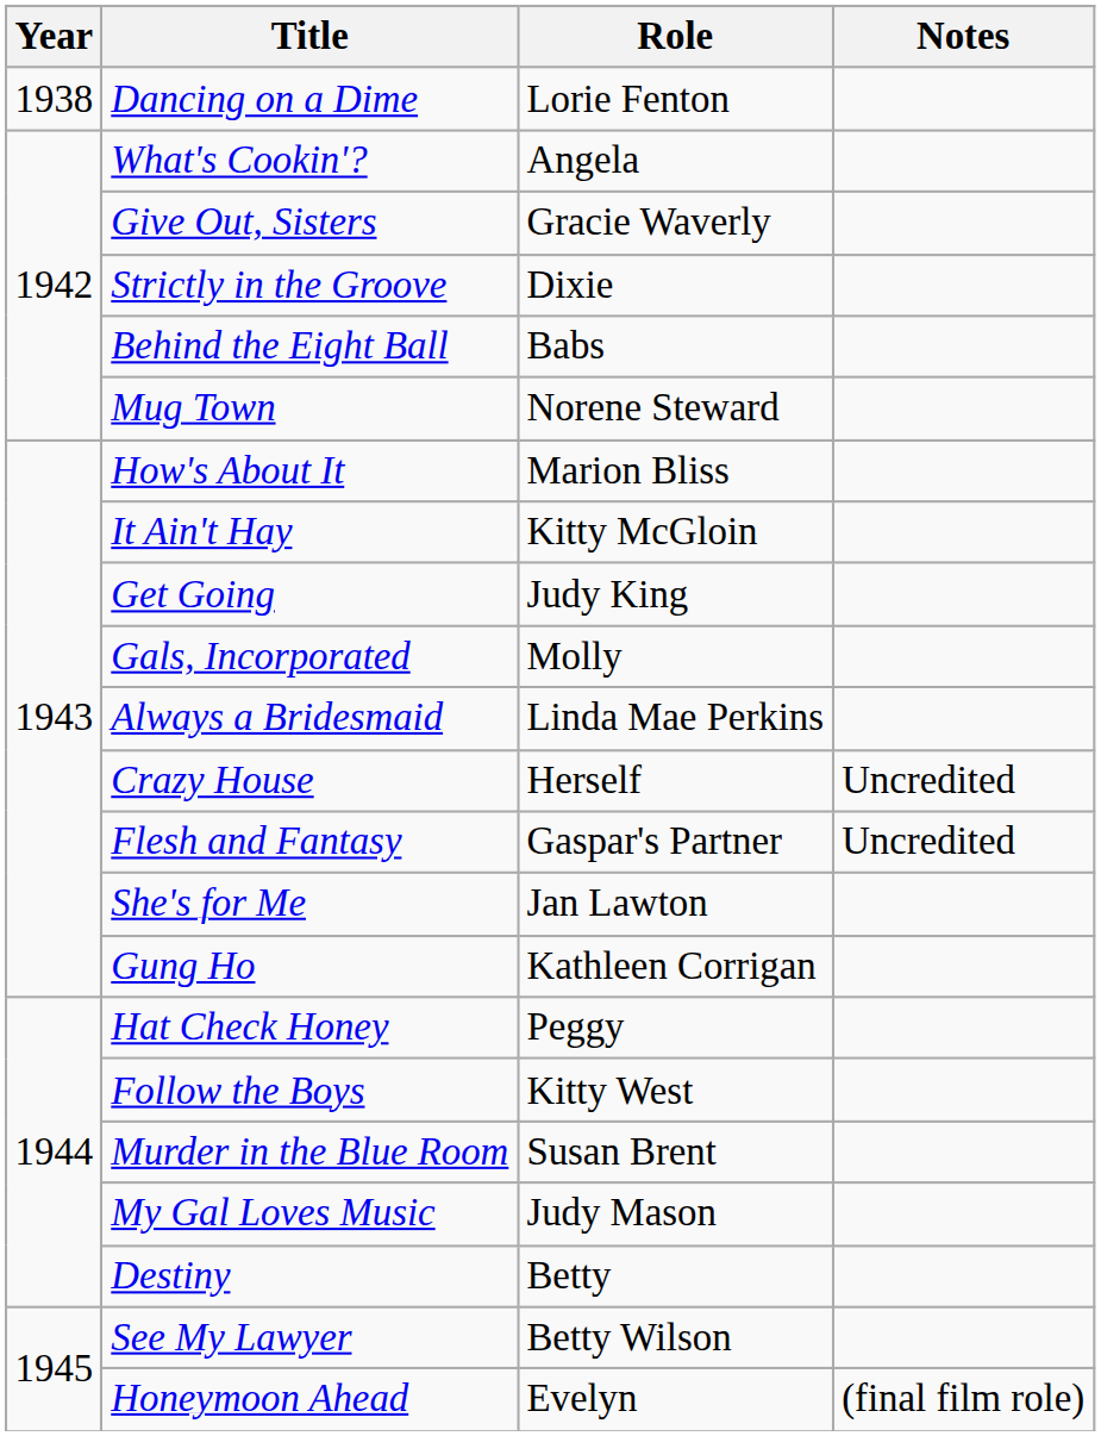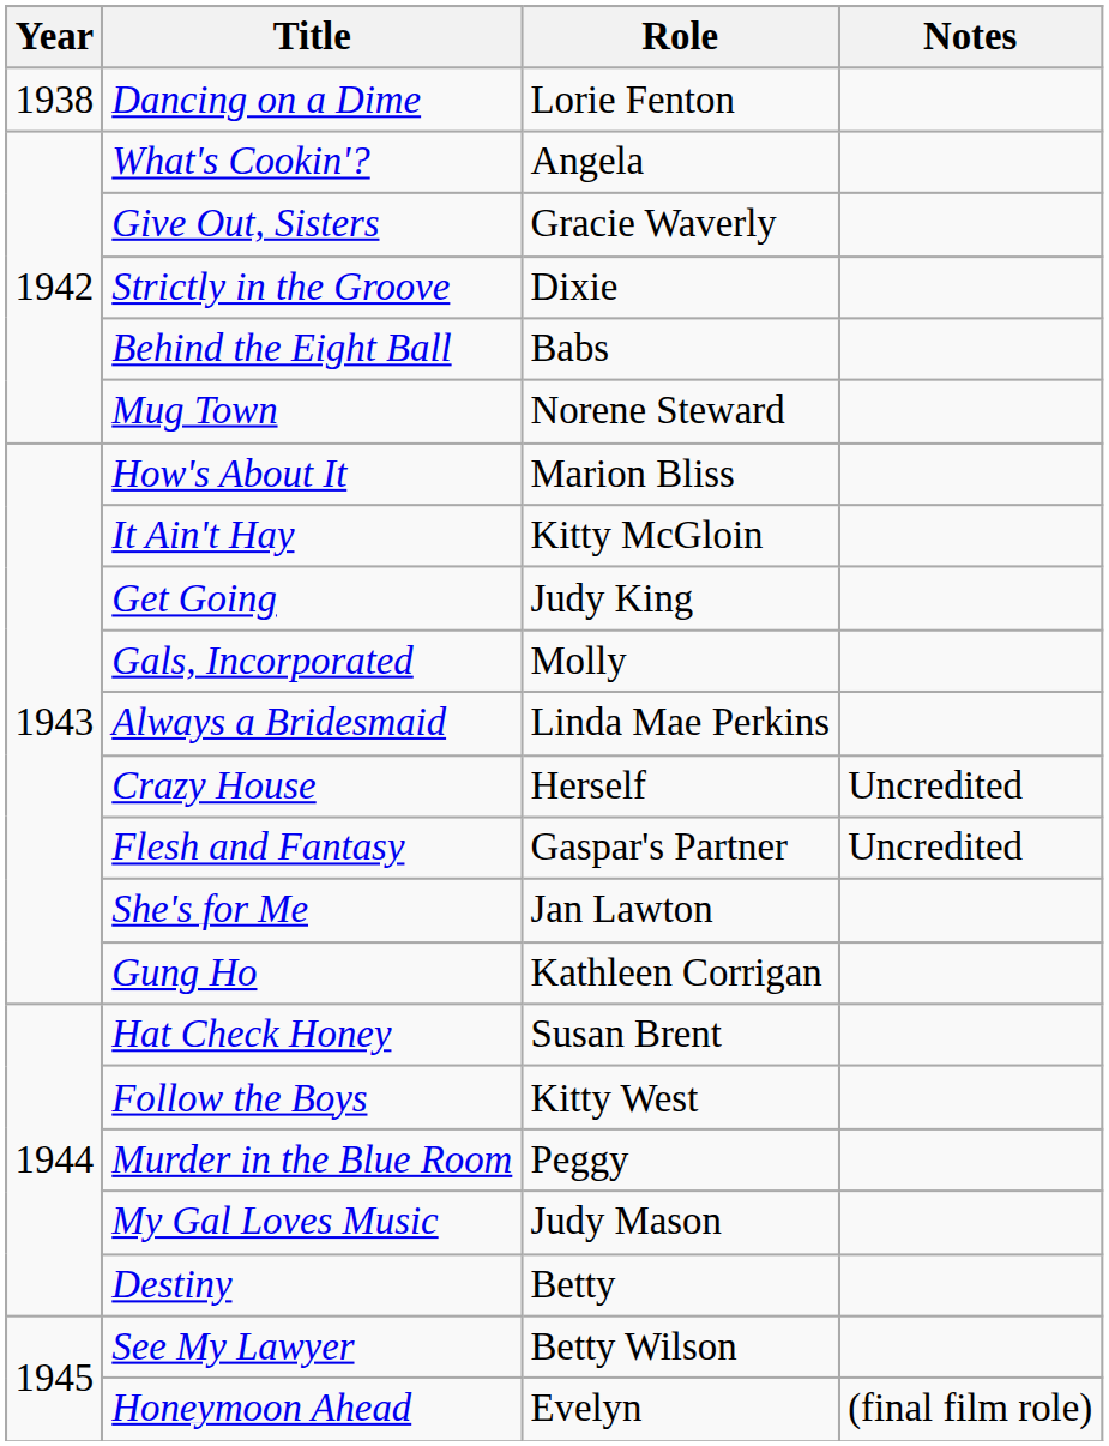Hat Check Honey | Role: Peggy -> Susan Brent
Murder in the Blue Room | Role: Susan Brent -> Peggy
